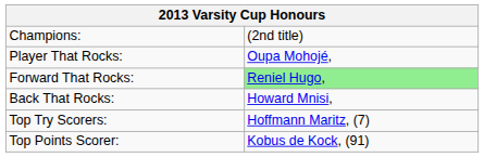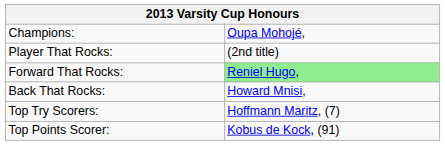Champions: | column 2: (2nd title) -> Oupa Mohojé,
Player That Rocks: | column 2: Oupa Mohojé, -> (2nd title)
